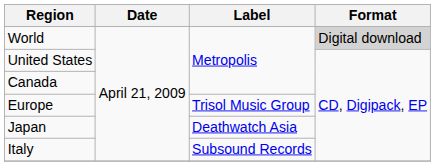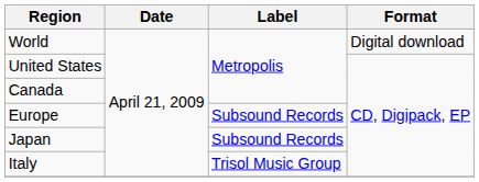World | Format: lightgrey background -> no background
Europe | Label: Trisol Music Group -> Subsound Records
Japan | Label: Deathwatch Asia -> Subsound Records
Italy | Label: Subsound Records -> Trisol Music Group
